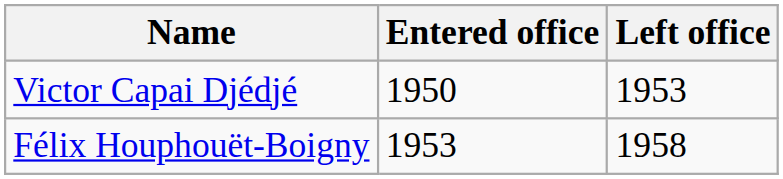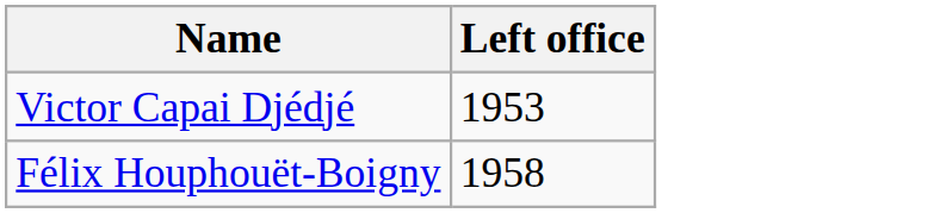- column: Entered office | 1950 | 1953
